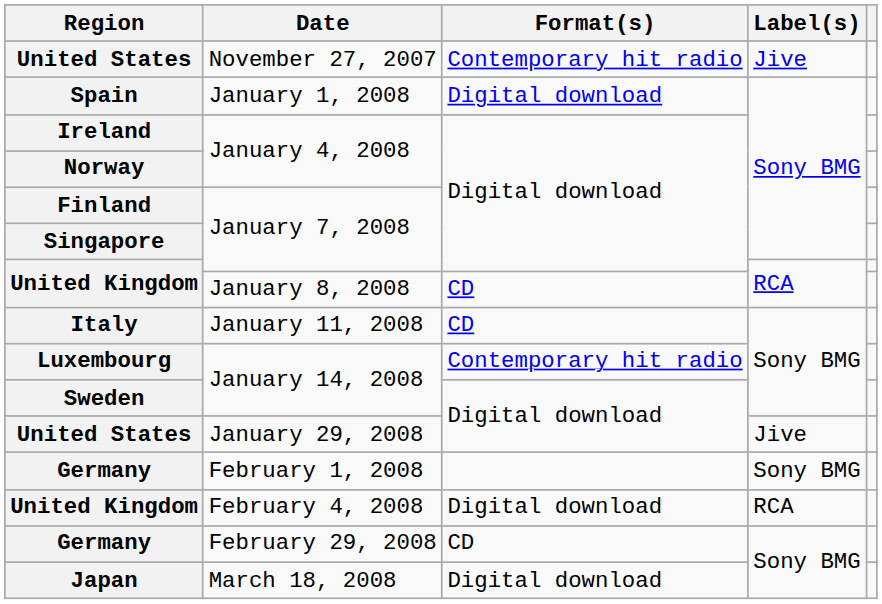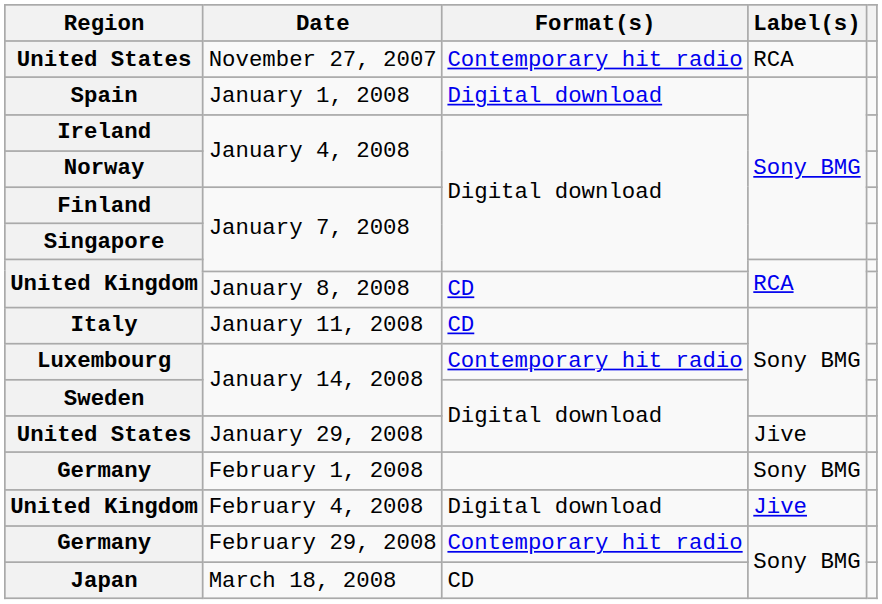United States / November 27, 2007 | Label(s): Jive -> RCA
United Kingdom / February 4, 2008 | Label(s): RCA -> Jive
Germany / February 29, 2008 | Format(s): CD -> Contemporary hit radio
Japan | Format(s): Digital download -> CD
